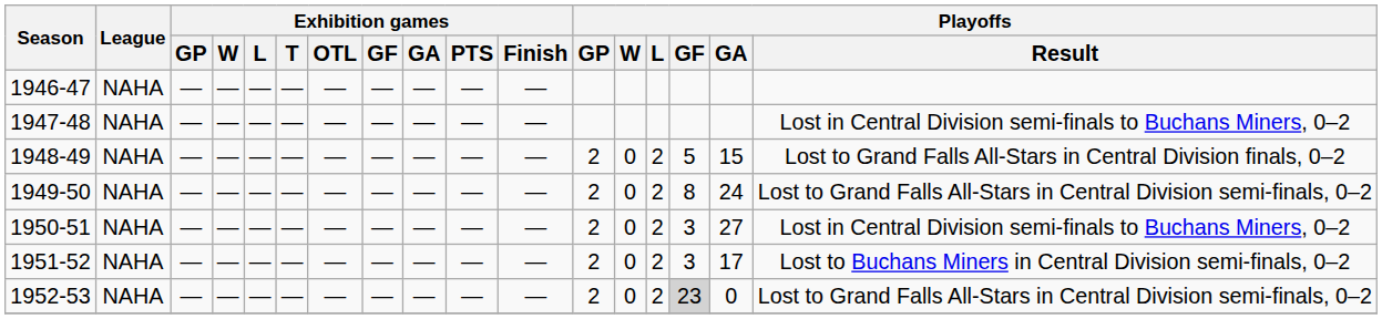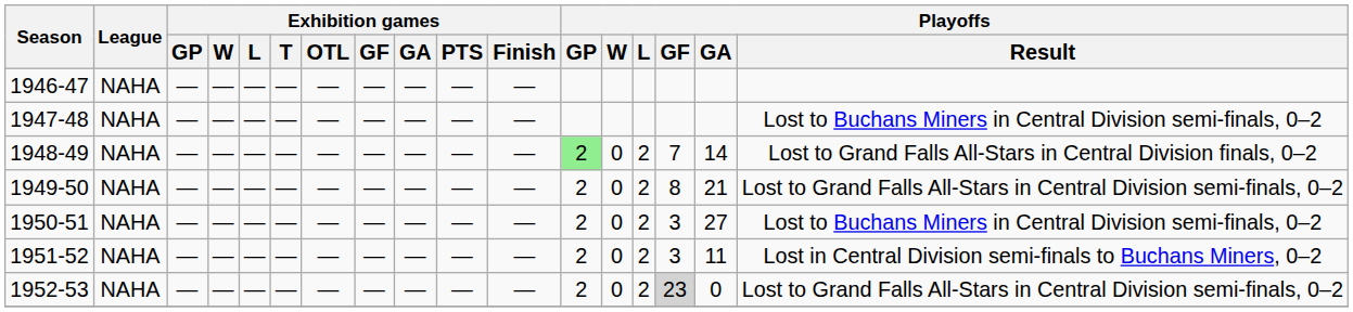1947-48 | Playoffs / Result: Lost in Central Division semi-finals to Buchans Miners, 0–2 -> Lost to Buchans Miners in Central Division semi-finals, 0–2
1948-49 | Playoffs / GP: no background -> lightgreen background
1948-49 | Playoffs / GF: 5 -> 7
1948-49 | Playoffs / GA: 15 -> 14
1949-50 | Playoffs / GA: 24 -> 21
1950-51 | Playoffs / Result: Lost in Central Division semi-finals to Buchans Miners, 0–2 -> Lost to Buchans Miners in Central Division semi-finals, 0–2
1951-52 | Playoffs / GA: 17 -> 11
1951-52 | Playoffs / Result: Lost to Buchans Miners in Central Division semi-finals, 0–2 -> Lost in Central Division semi-finals to Buchans Miners, 0–2
